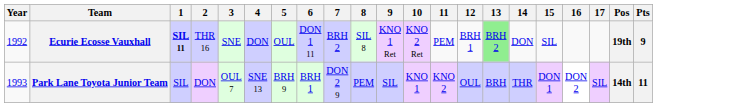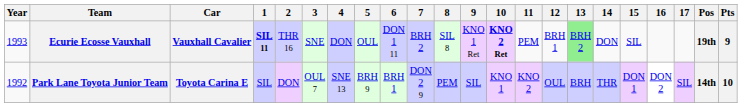+ column: Car | Vauxhall Cavalier | Toyota Carina E
Ecurie Ecosse Vauxhall | Year: 1992 -> 1993
Ecurie Ecosse Vauxhall | 10: normal -> bold
Park Lane Toyota Junior Team | Year: 1993 -> 1992
Park Lane Toyota Junior Team | Pts: 11 -> 10
